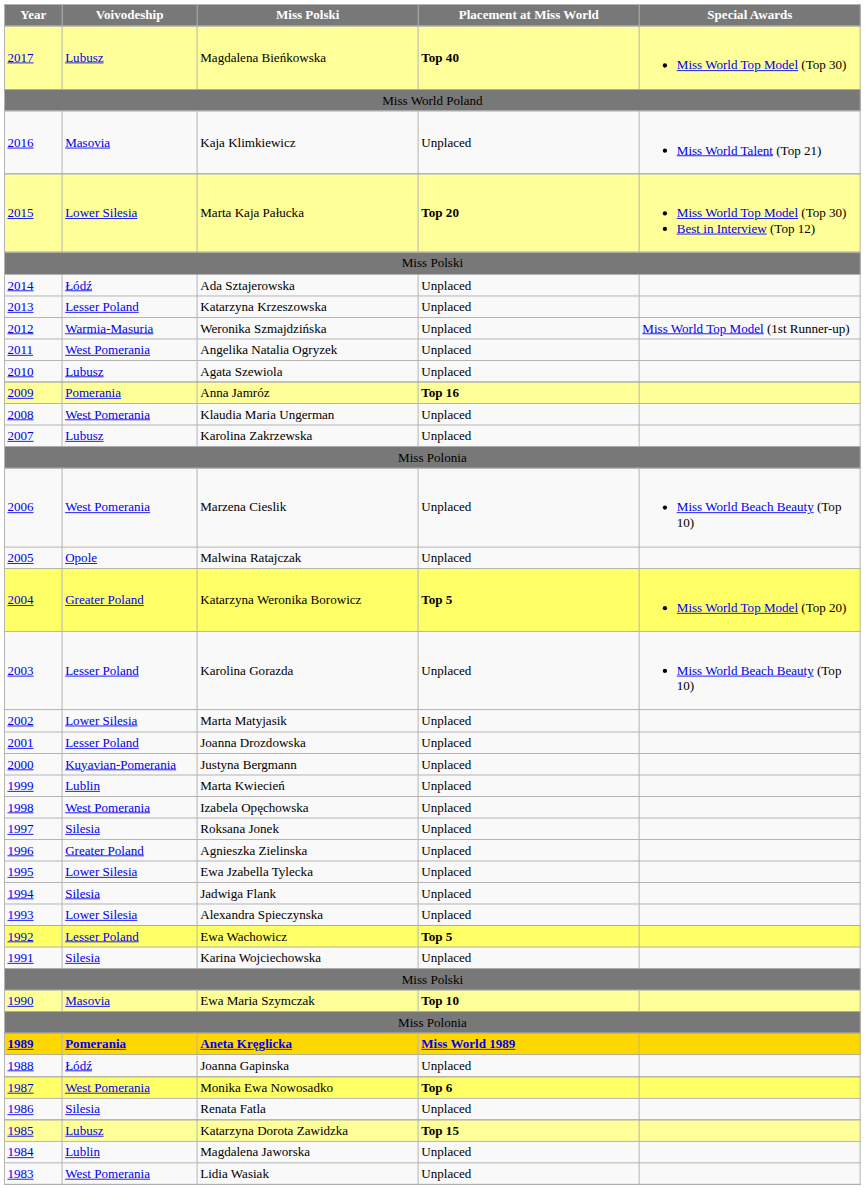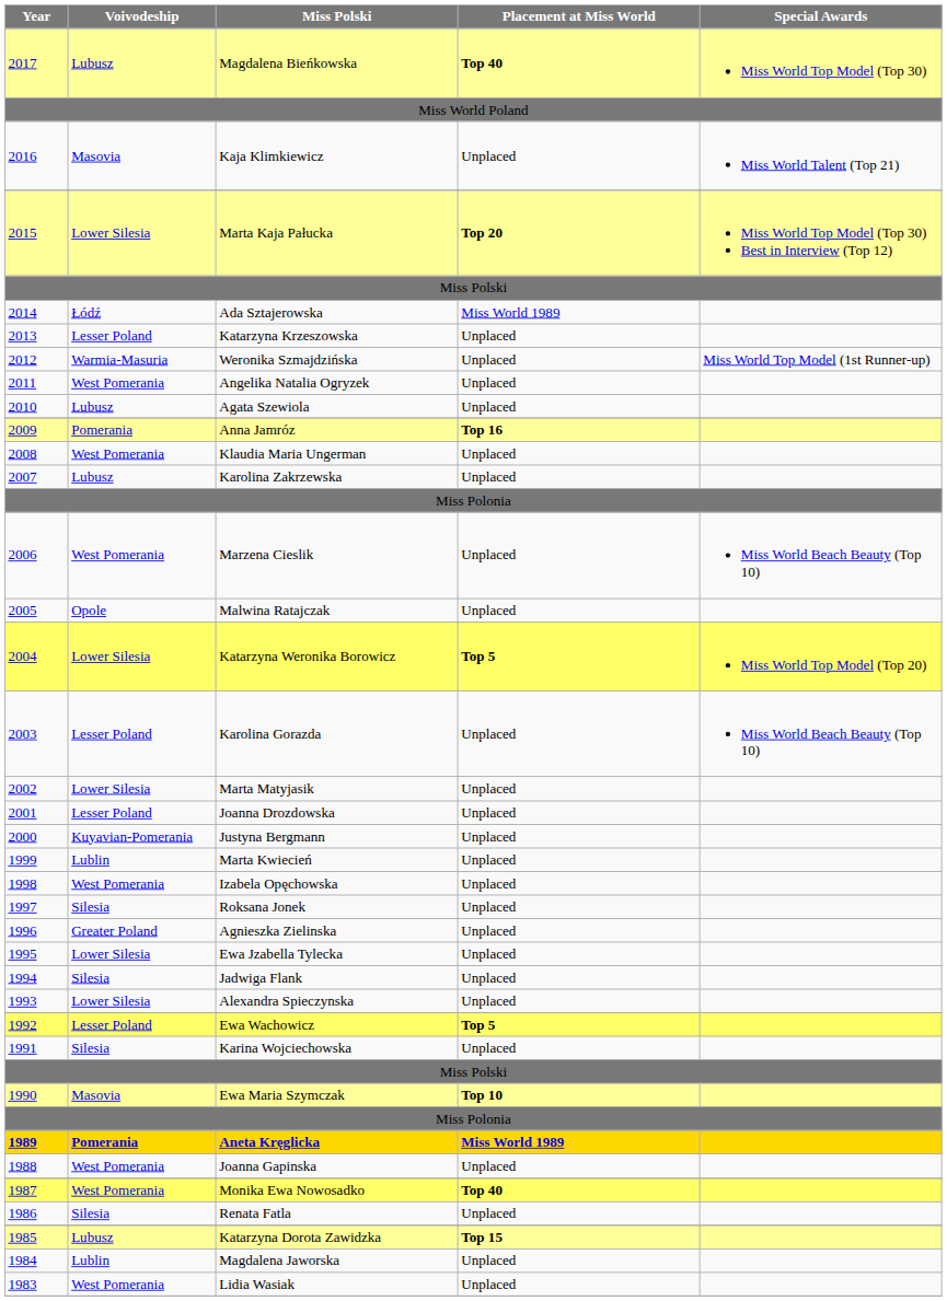Ada Sztajerowska | Placement at Miss World: Unplaced -> Miss World 1989
Katarzyna Weronika Borowicz | Voivodeship: Greater Poland -> Lower Silesia
Joanna Gapinska | Voivodeship: Łódź -> West Pomerania
Monika Ewa Nowosadko | Placement at Miss World: Top 6 -> Top 40
